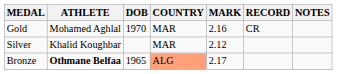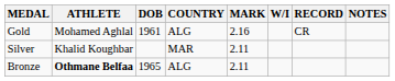+ column: W/I
Gold | DOB: 1970 -> 1961
Gold | COUNTRY: MAR -> ALG
Silver | MARK: 2.12 -> 2.11
Bronze | COUNTRY: lightsalmon background -> no background
Bronze | MARK: 2.17 -> 2.11
